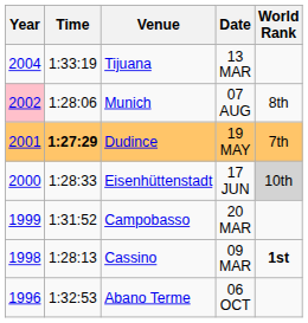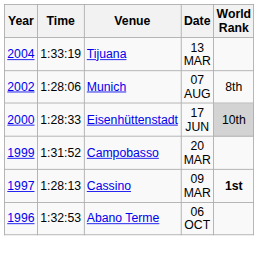Munich | Year: pink background -> no background
- row: 2001 | 1:27:29 | Dudince | 19 MAY | 7th
Cassino | Year: 1998 -> 1997
